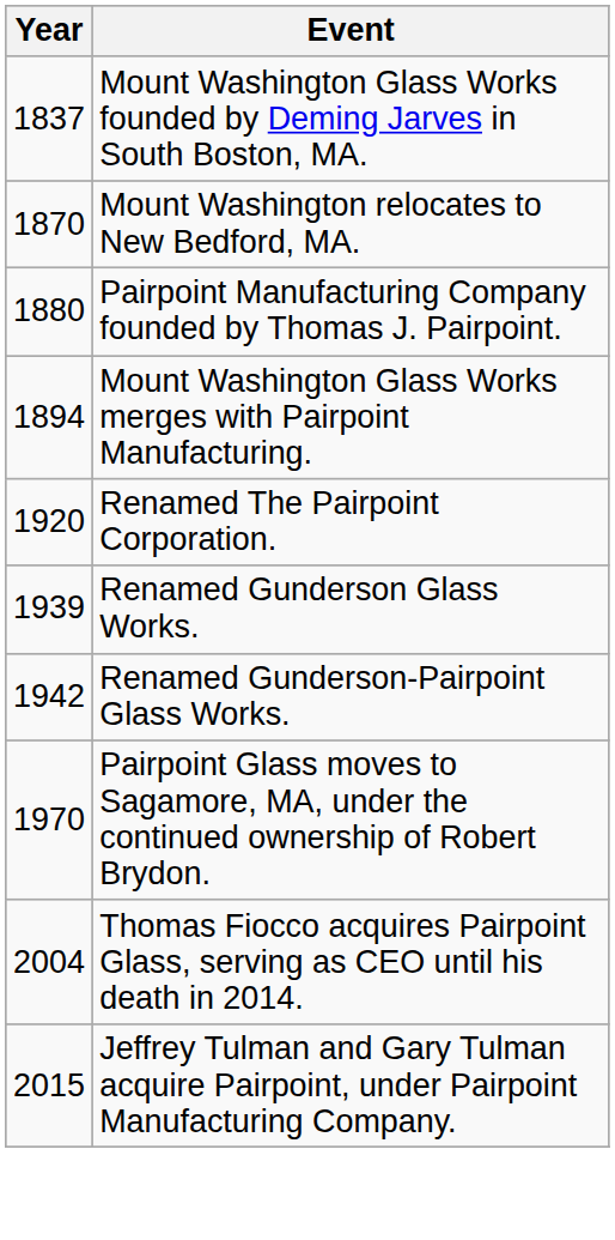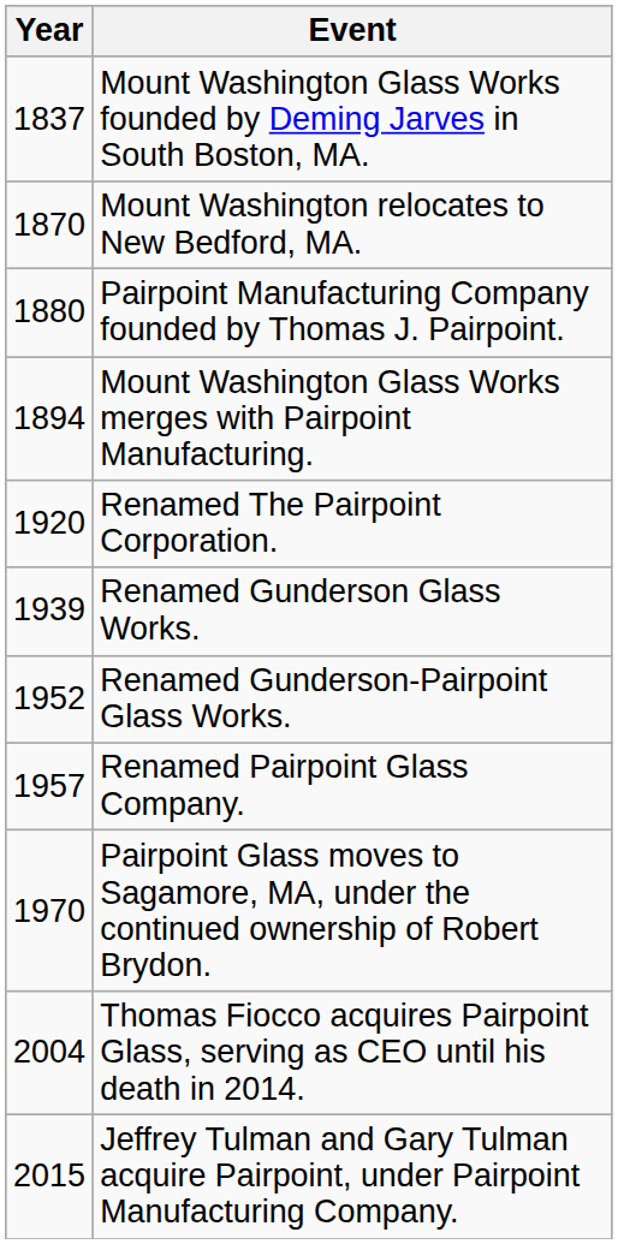Renamed Gunderson-Pairpoint Glass Works. | Year: 1942 -> 1952
+ row: 1957 | Renamed Pairpoint Glass Company.
